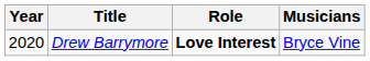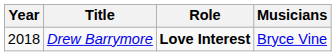Drew Barrymore | Year: 2020 -> 2018
